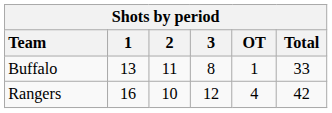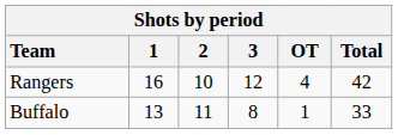rows swapped: Rangers <-> Buffalo
